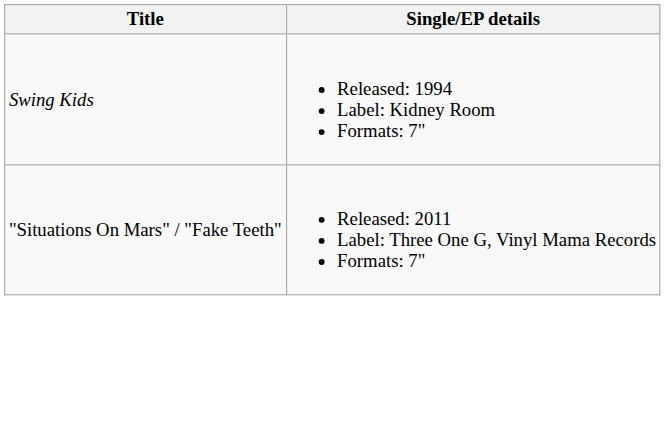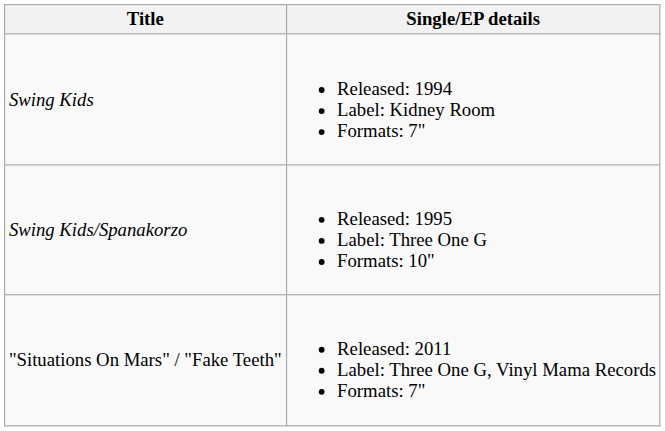+ row: Swing Kids/Spanakorzo | Released: 1995 Label: Three One G Formats: 10"
